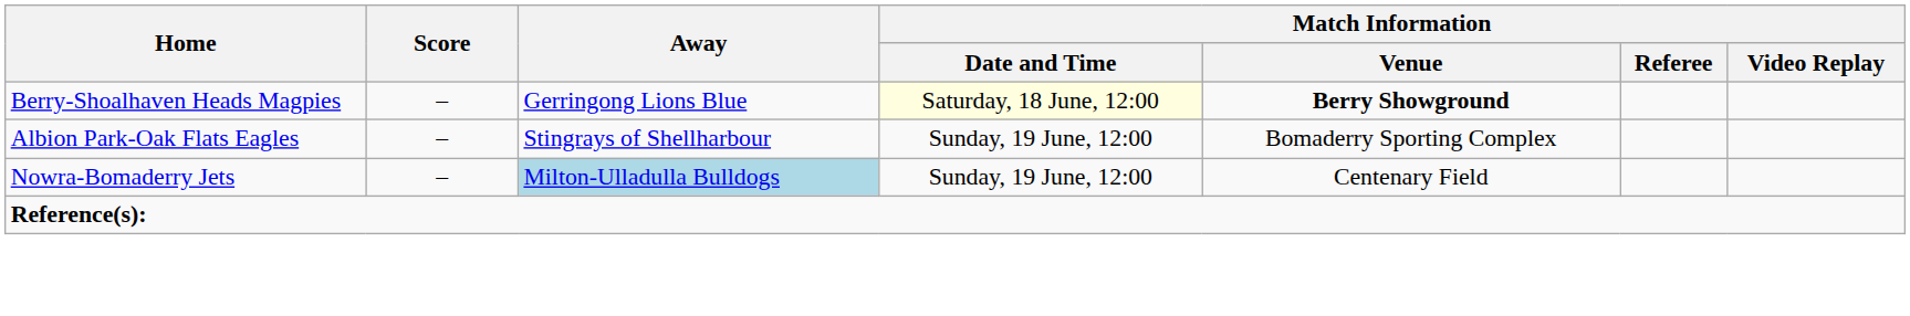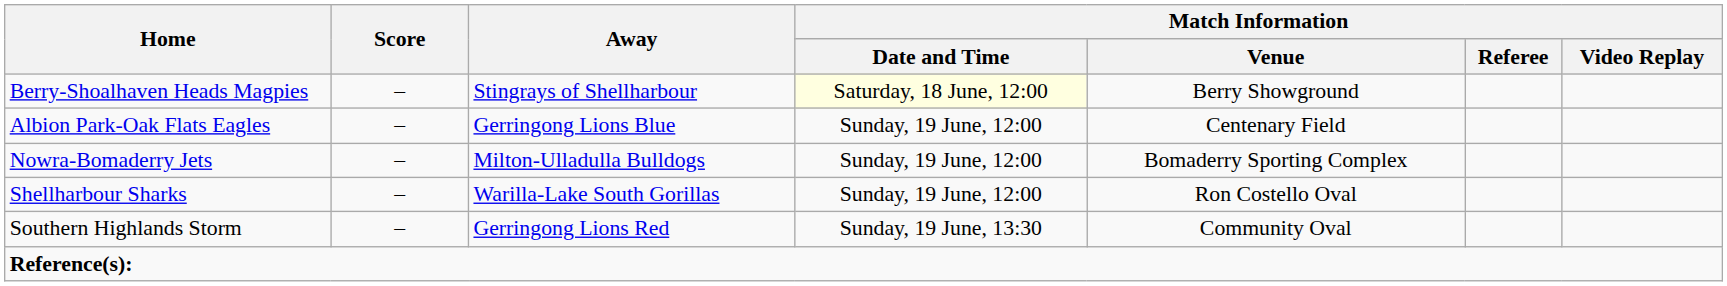Berry-Shoalhaven Heads Magpies | Away: Gerringong Lions Blue -> Stingrays of Shellharbour
Berry-Shoalhaven Heads Magpies | Match Information / Venue: bold -> normal
Albion Park-Oak Flats Eagles | Away: Stingrays of Shellharbour -> Gerringong Lions Blue
Albion Park-Oak Flats Eagles | Match Information / Venue: Bomaderry Sporting Complex -> Centenary Field
Nowra-Bomaderry Jets | Away: lightblue background -> no background
Nowra-Bomaderry Jets | Match Information / Venue: Centenary Field -> Bomaderry Sporting Complex
+ row: Shellharbour Sharks | – | Warilla-Lake South Gorillas | Sunday, 19 June, 12:00 | Ron Costello Oval
+ row: Southern Highlands Storm | – | Gerringong Lions Red | Sunday, 19 June, 13:30 | Community Oval
